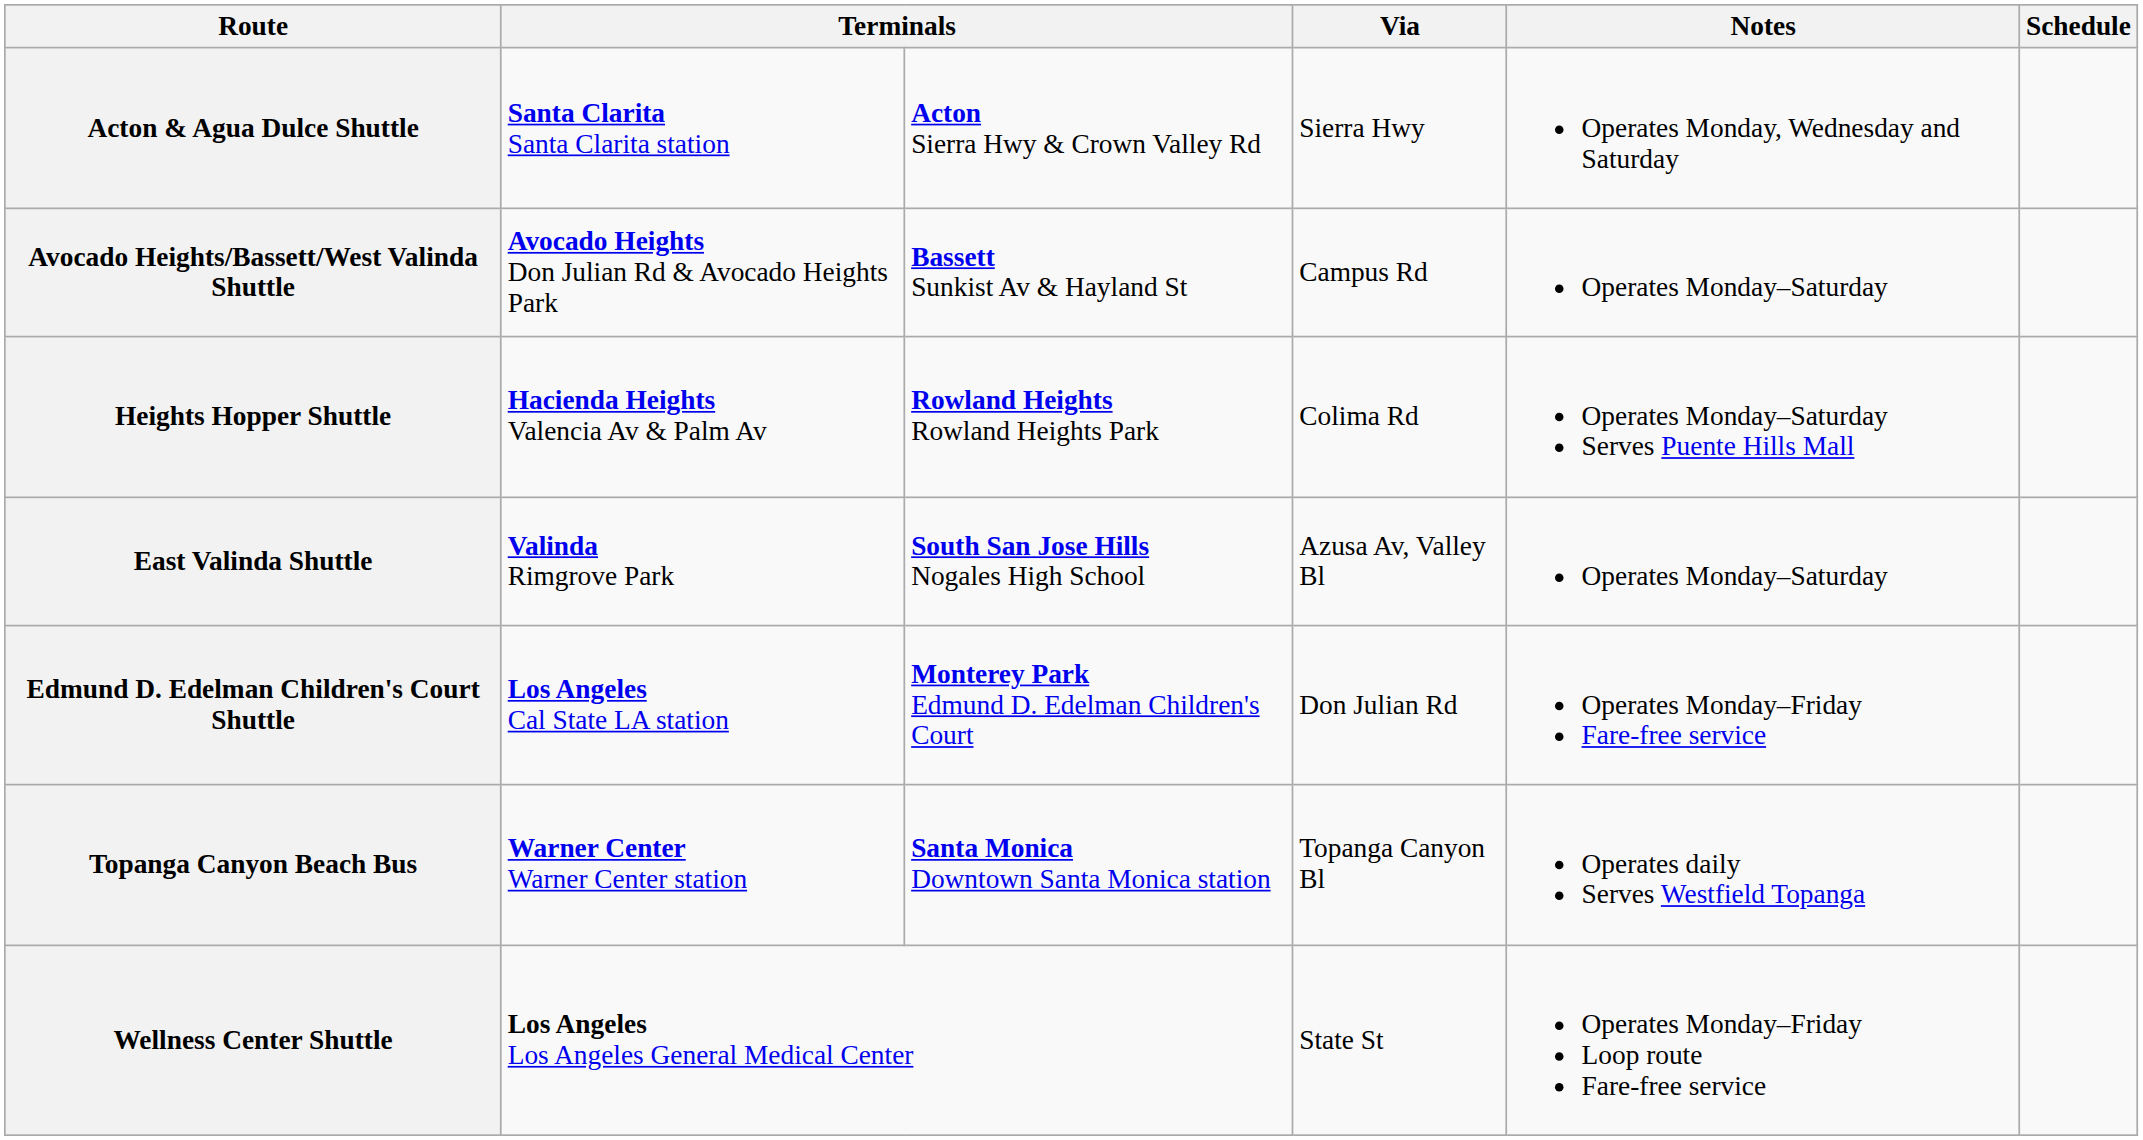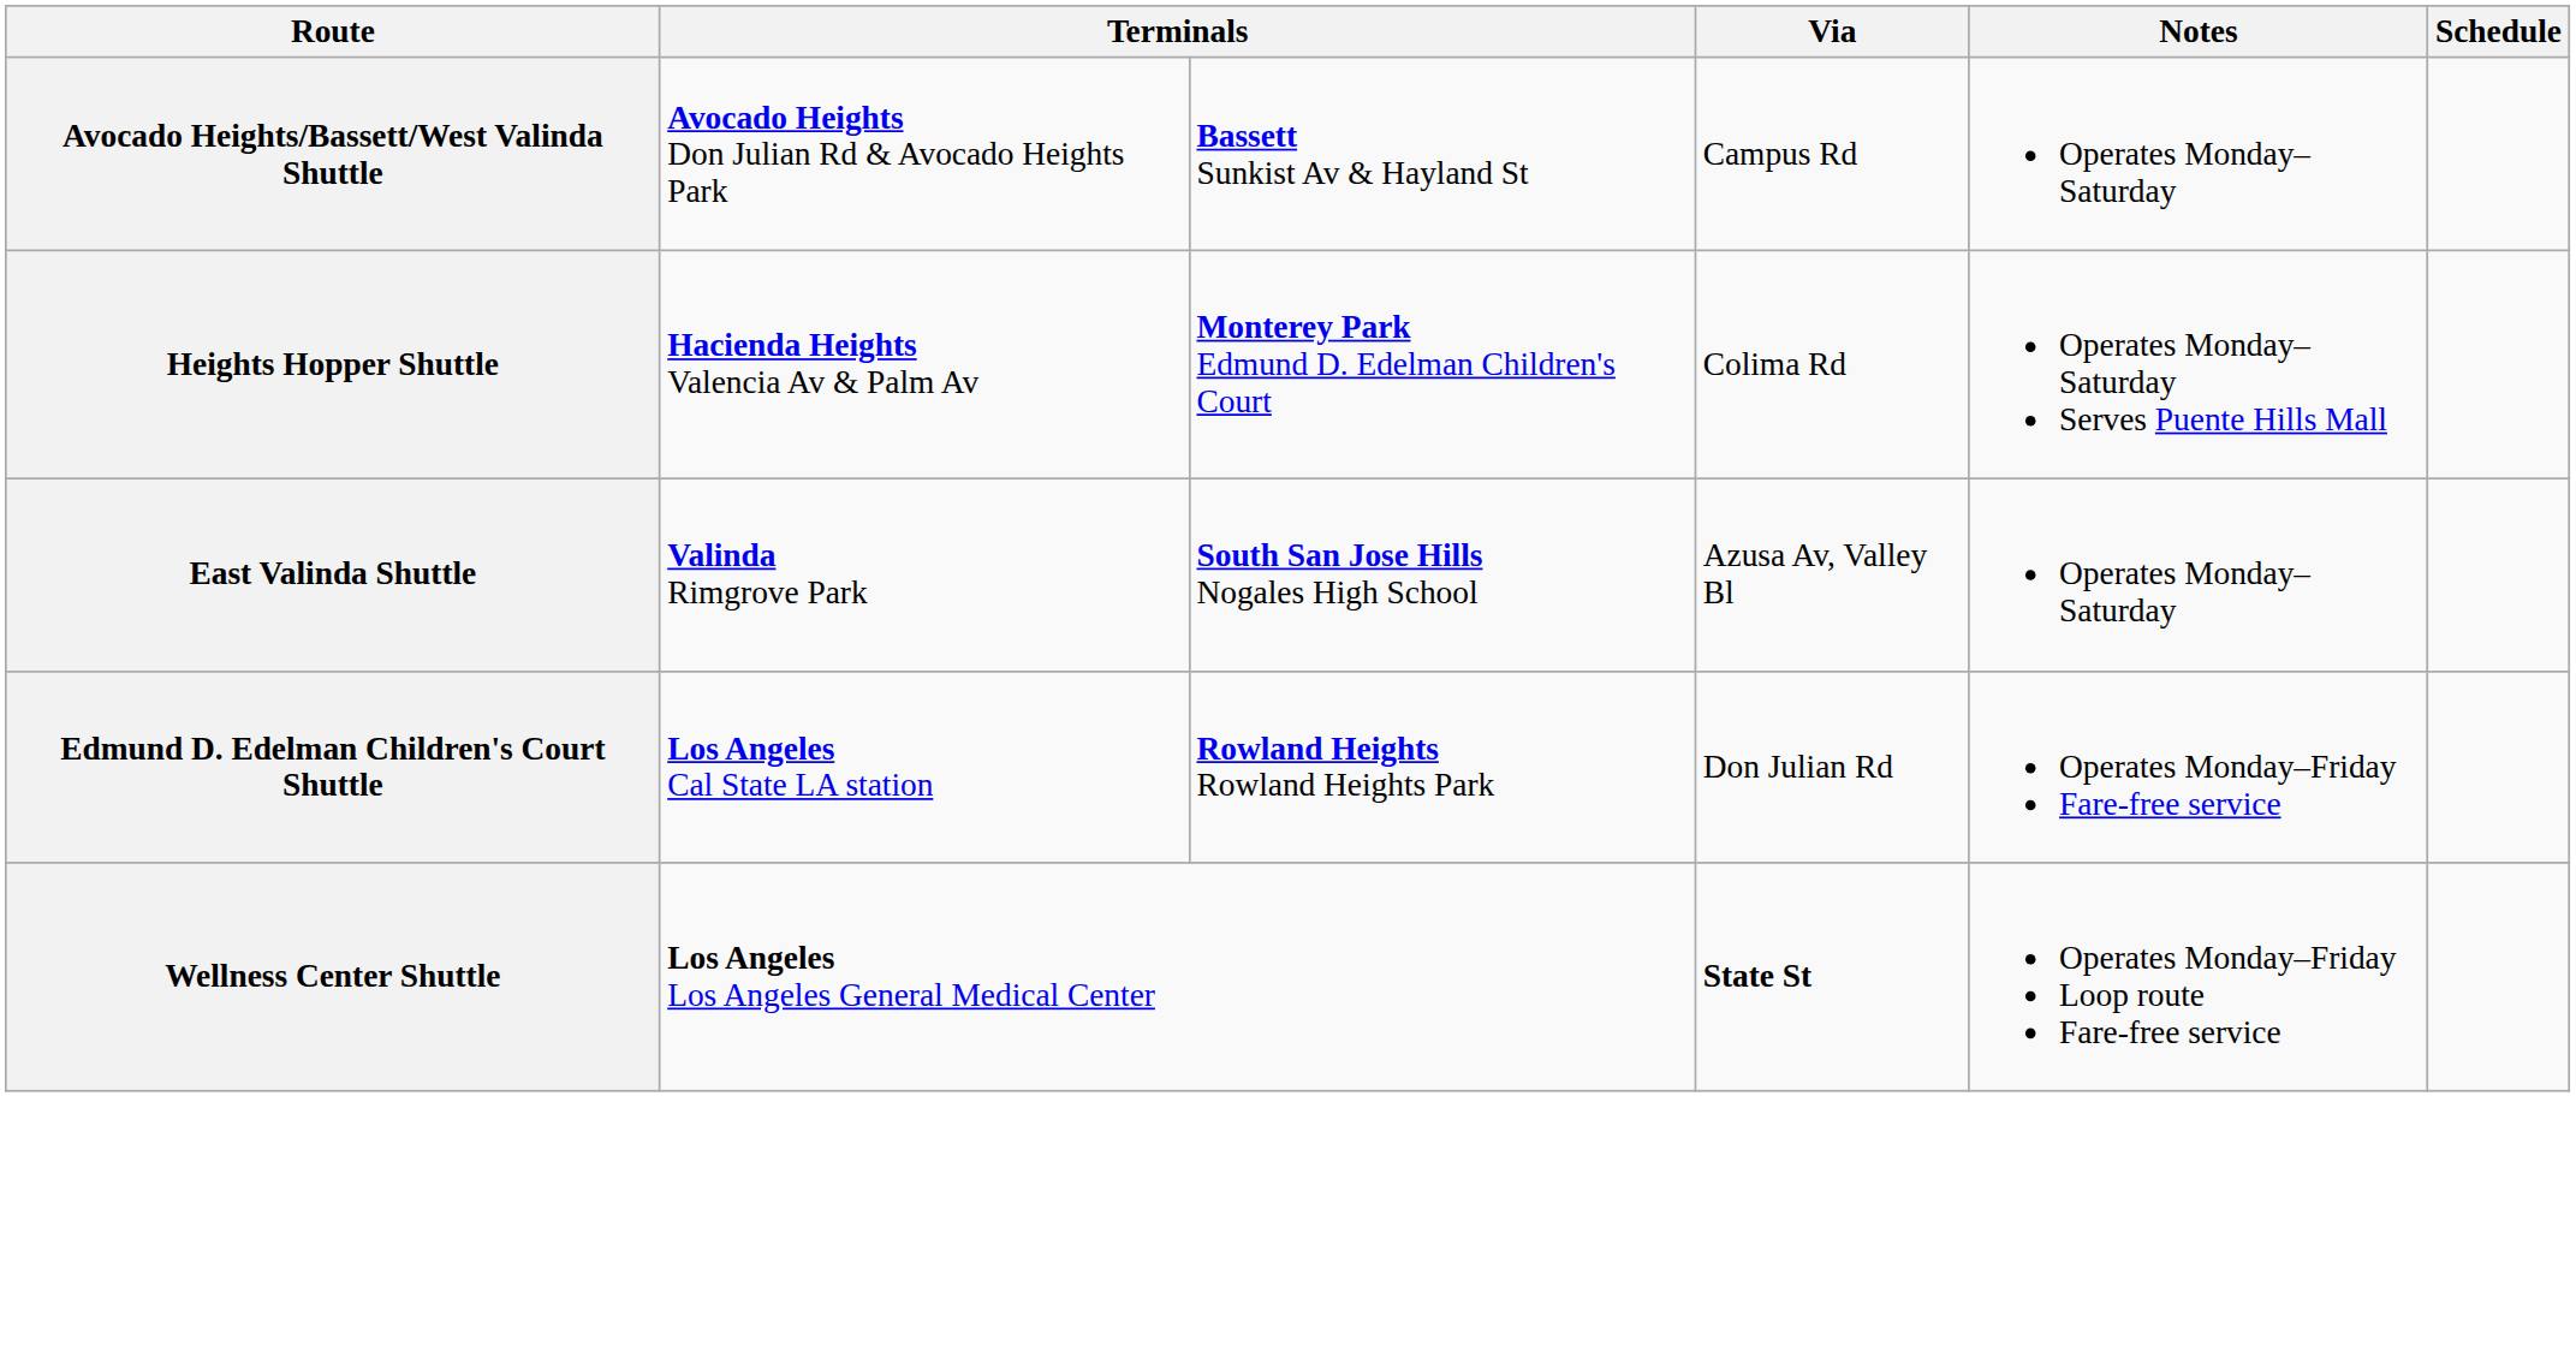- row: Acton & Agua Dulce Shuttle | Santa Clarita Santa Clarita station | Acton Sierra Hwy & Crown Valley Rd | Sierra Hwy | Operates Monday, Wednesday and Saturday
Heights Hopper Shuttle | column 3: Rowland Heights Rowland Heights Park -> Monterey Park Edmund D. Edelman Children's Court
Edmund D. Edelman Children's Court Shuttle | column 3: Monterey Park Edmund D. Edelman Children's Court -> Rowland Heights Rowland Heights Park
- row: Topanga Canyon Beach Bus | Warner Center Warner Center station | Santa Monica Downtown Santa Monica station | Topanga Canyon Bl | Operates daily Serves Westfield Topanga
Wellness Center Shuttle | Via: normal -> bold
